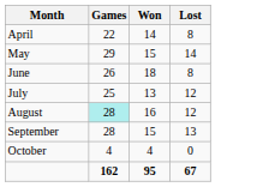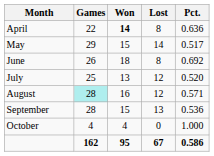+ column: Pct. | 0.636 | 0.517 | 0.692 | 0.520 | 0.571 | 0.536 | 1.000 | 0.586
April | Won: normal -> bold
